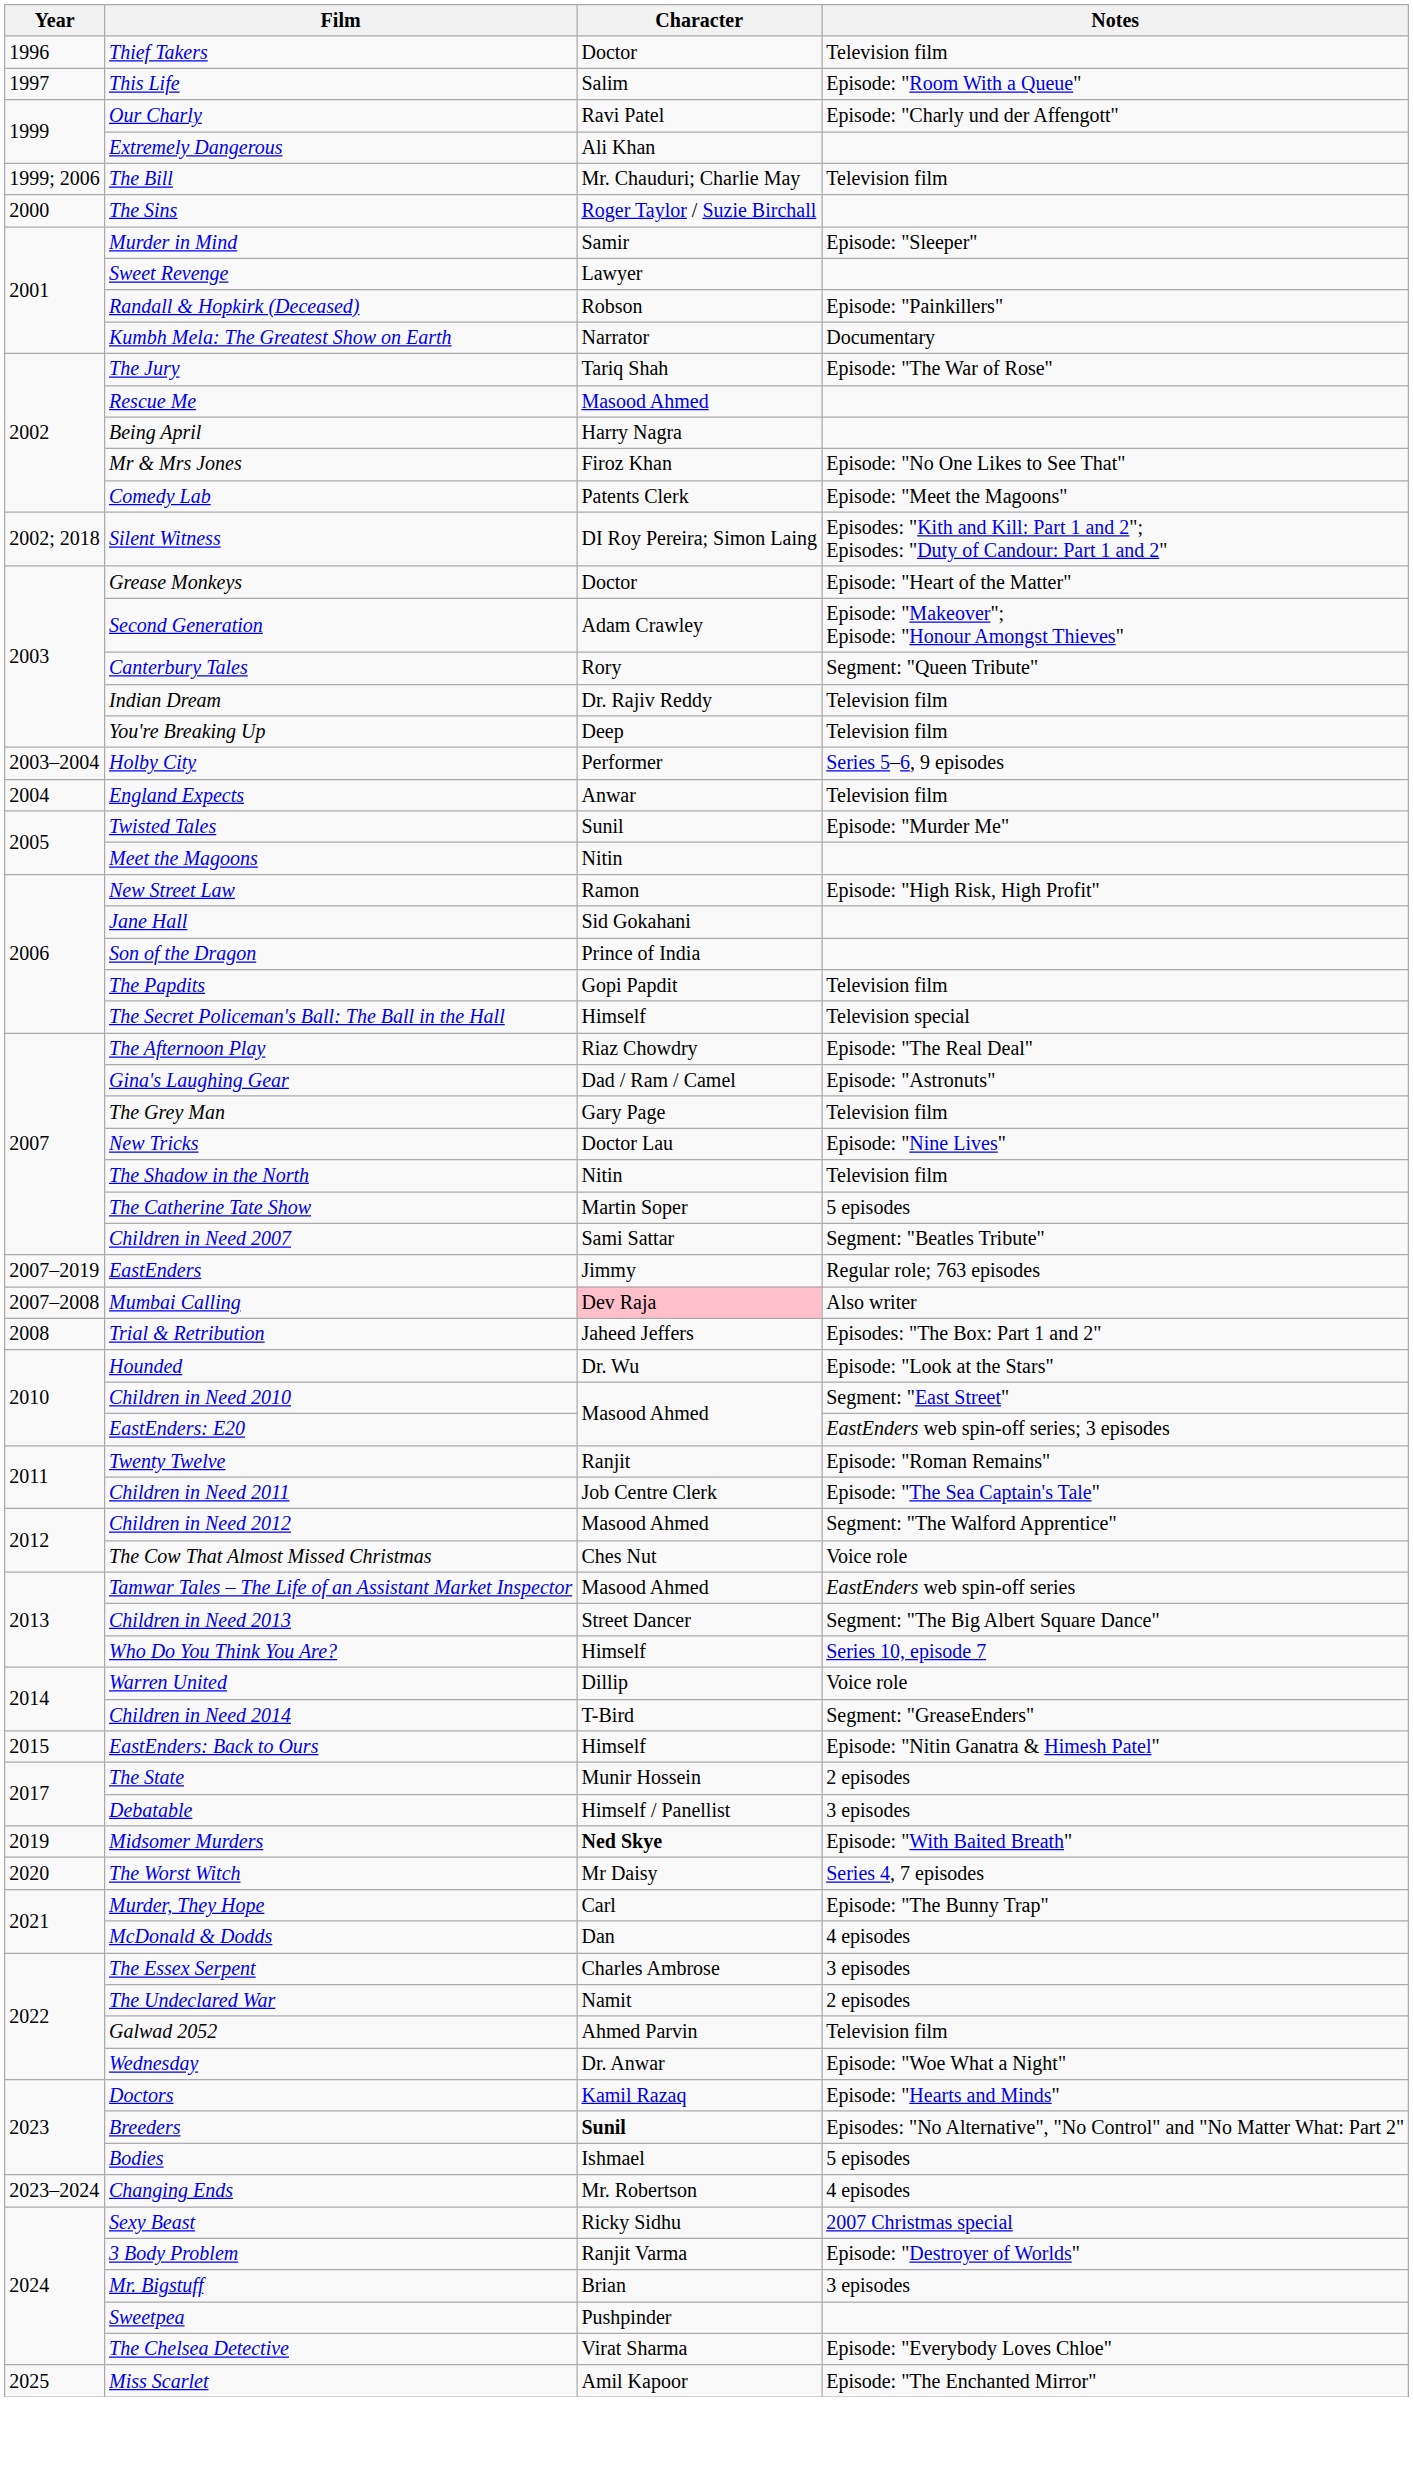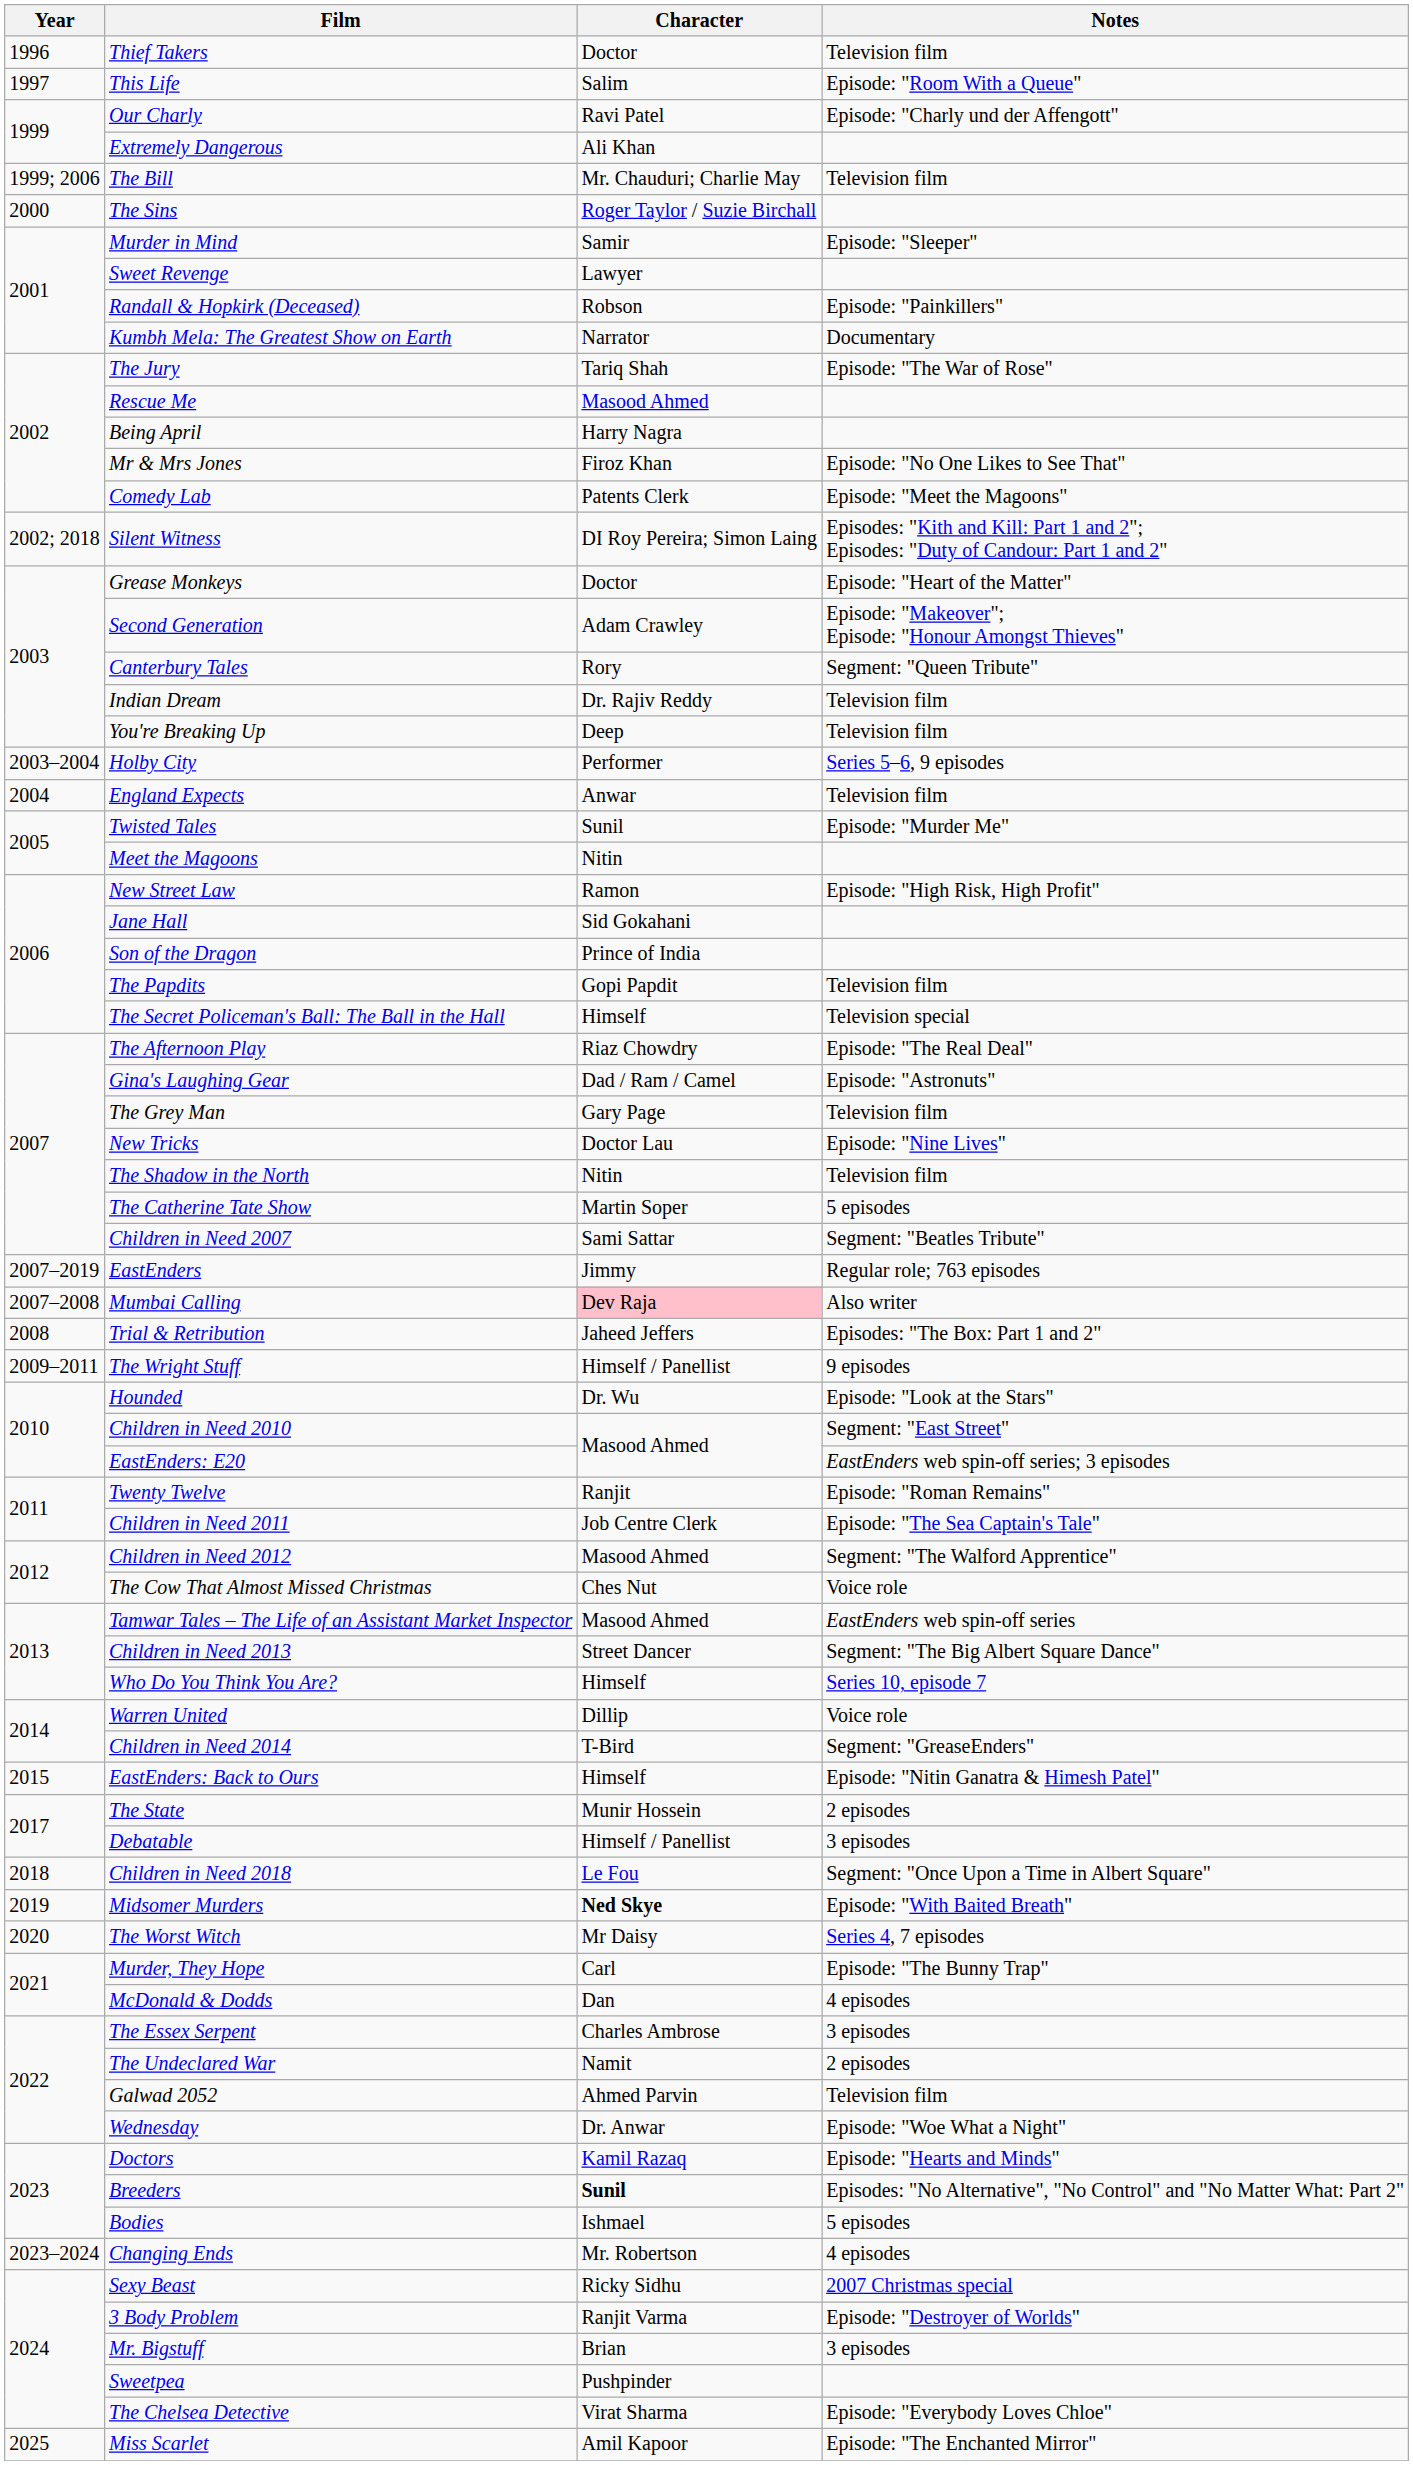+ row: 2009–2011 | The Wright Stuff | Himself / Panellist | 9 episodes
+ row: 2018 | Children in Need 2018 | Le Fou | Segment: "Once Upon a Time in Albert Square"
